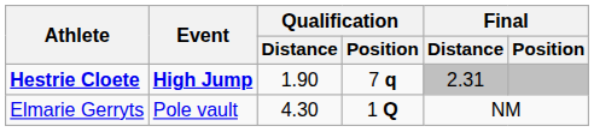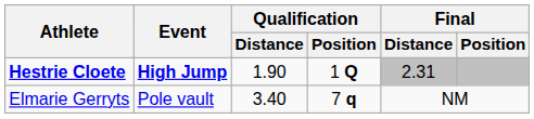Hestrie Cloete | Qualification / Position: 7 q -> 1 Q
Elmarie Gerryts | Qualification / Distance: 4.30 -> 3.40
Elmarie Gerryts | Qualification / Position: 1 Q -> 7 q
